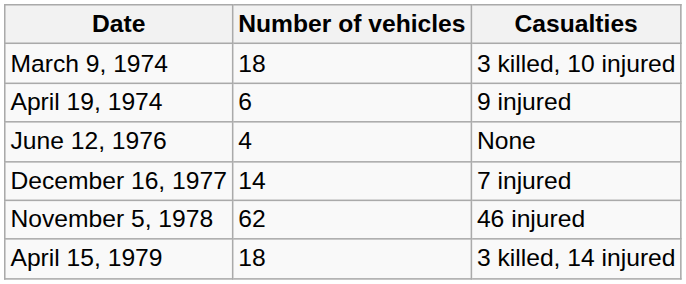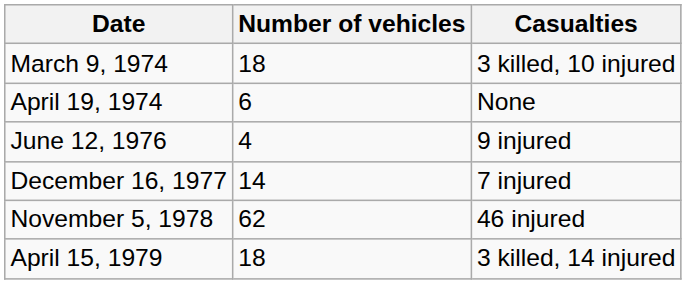April 19, 1974 | Casualties: 9 injured -> None
June 12, 1976 | Casualties: None -> 9 injured
